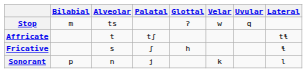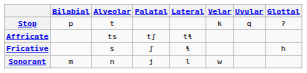columns swapped: Lateral <-> Glottal
Stop | Bilabial: m -> p
Stop | Alveolar: ts -> t
Stop | Velar: w -> k
Affricate | Alveolar: t -> ts
Sonorant | Bilabial: p -> m
Sonorant | Velar: k -> w
